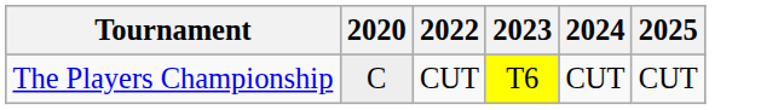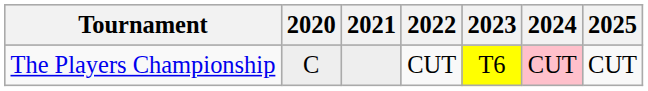+ column: 2021
The Players Championship | 2024: no background -> pink background
